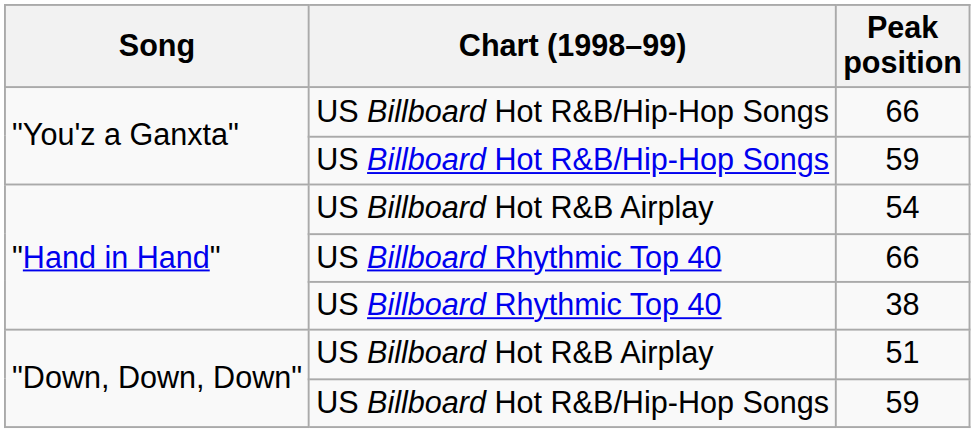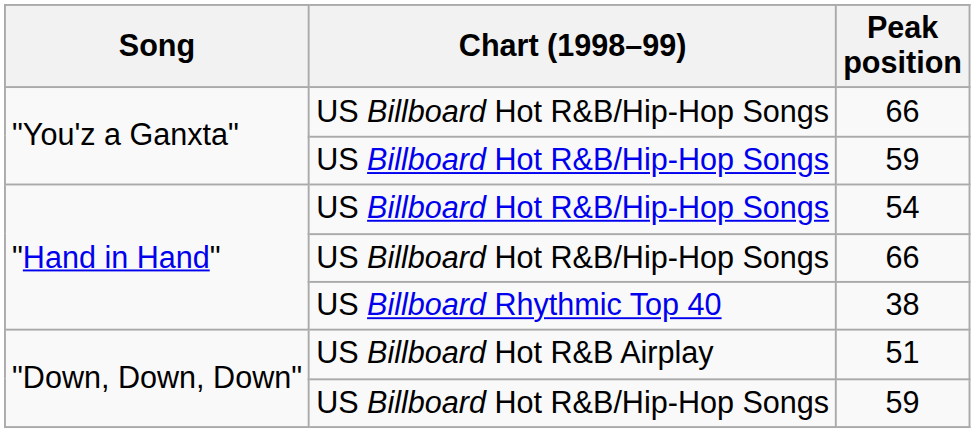54 | Chart (1998–99): US Billboard Hot R&B Airplay -> US Billboard Hot R&B/Hip-Hop Songs
"Hand in Hand" / 66 | Chart (1998–99): US Billboard Rhythmic Top 40 -> US Billboard Hot R&B/Hip-Hop Songs
